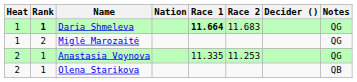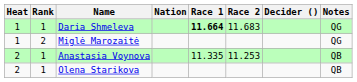Daria Shmeleva | Rank: bold -> normal
Anastasia Voynova | Notes: QG -> QB
